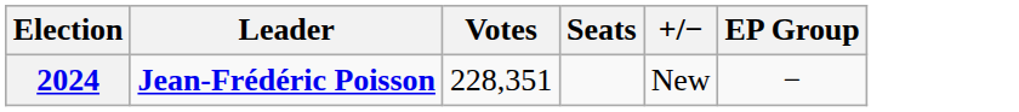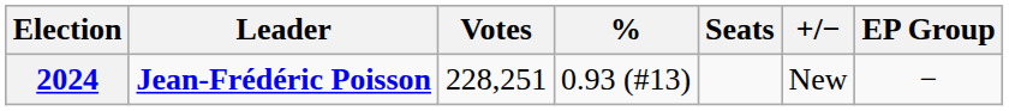+ column: % | 0.93 (#13)
2024 | Votes: 228,351 -> 228,251
